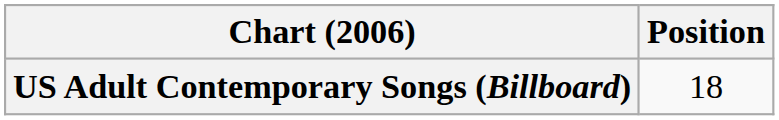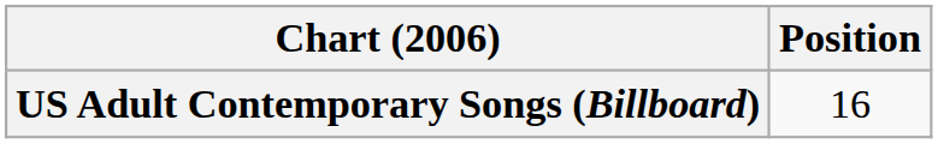US Adult Contemporary Songs (Billboard) | Position: 18 -> 16
